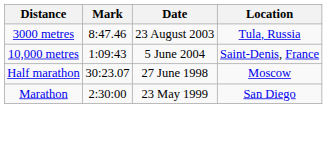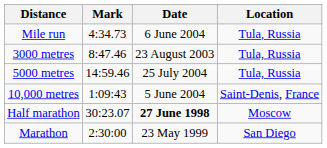+ row: Mile run | 4:34.73 | 6 June 2004 | Tula, Russia
+ row: 5000 metres | 14:59.46 | 25 July 2004 | Tula, Russia
Half marathon | Date: normal -> bold
